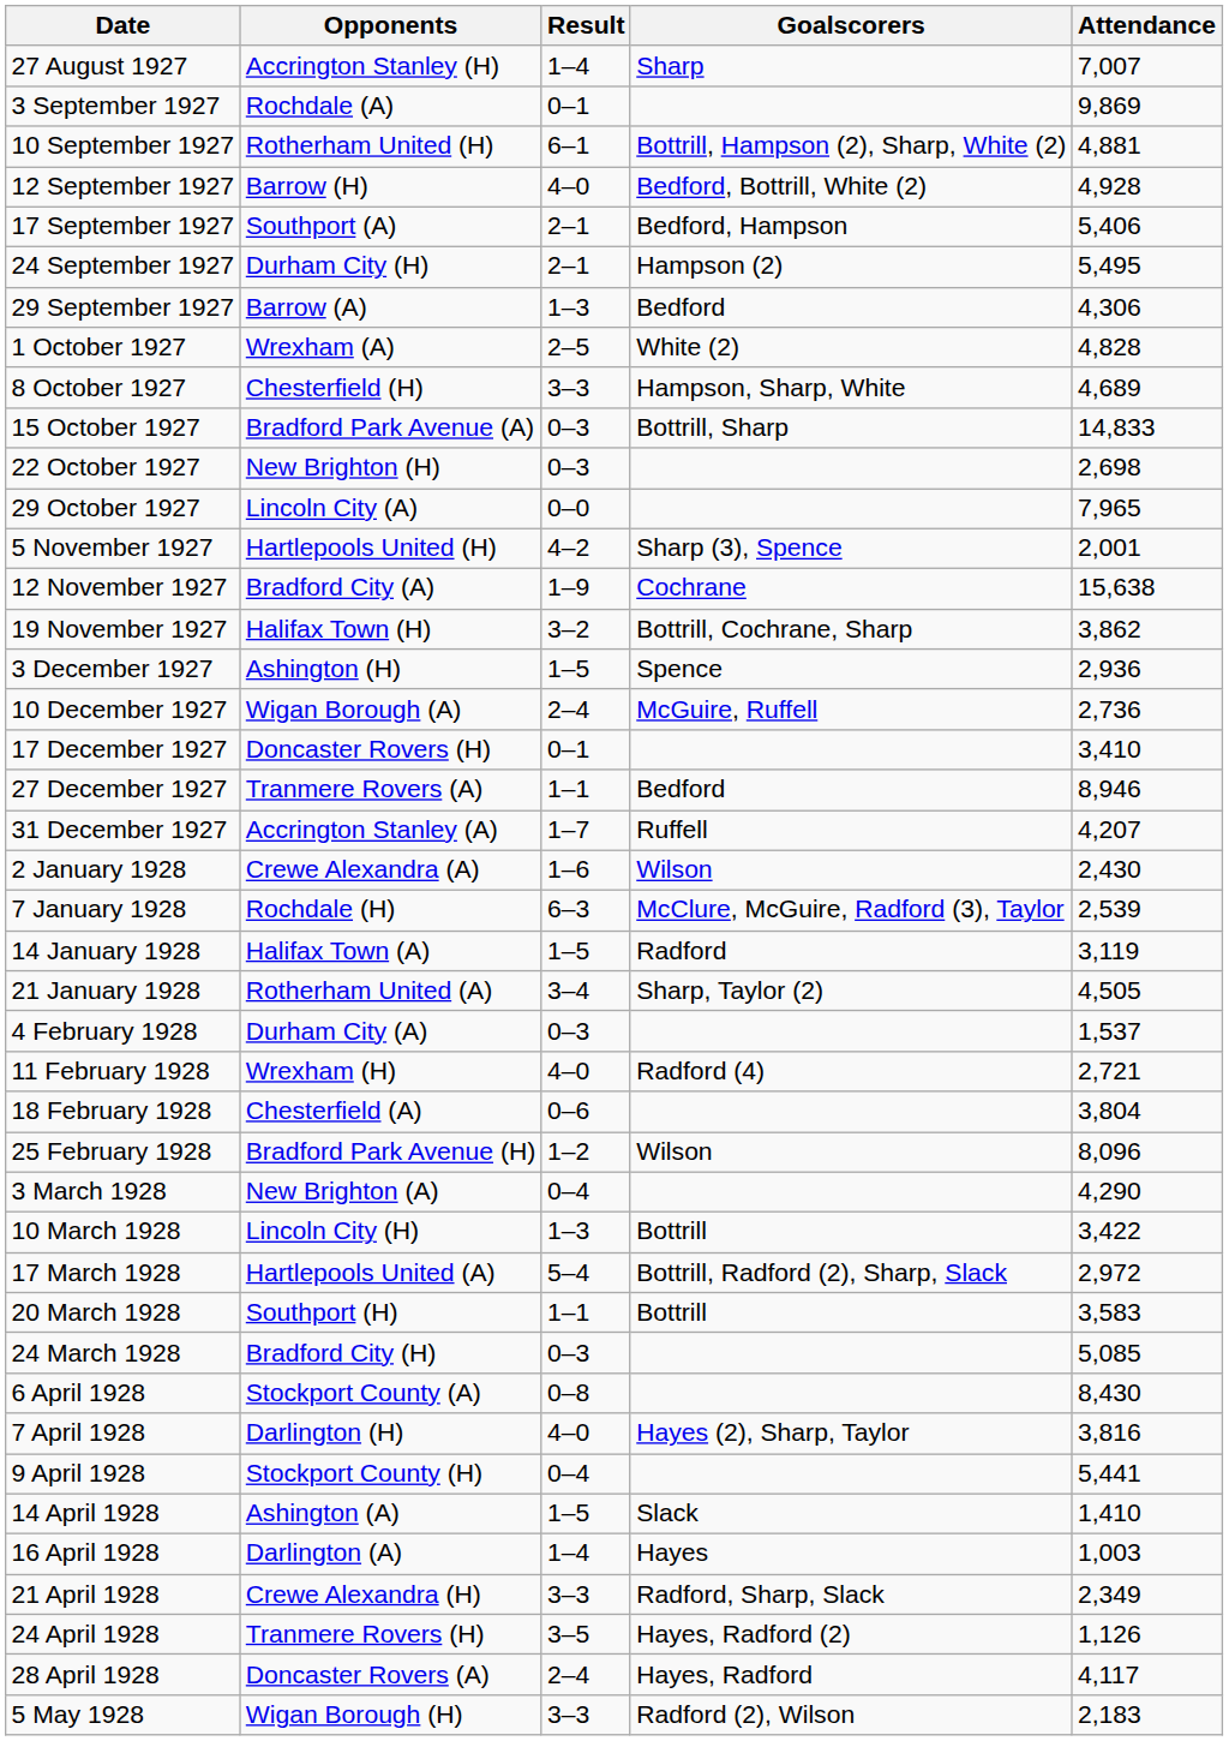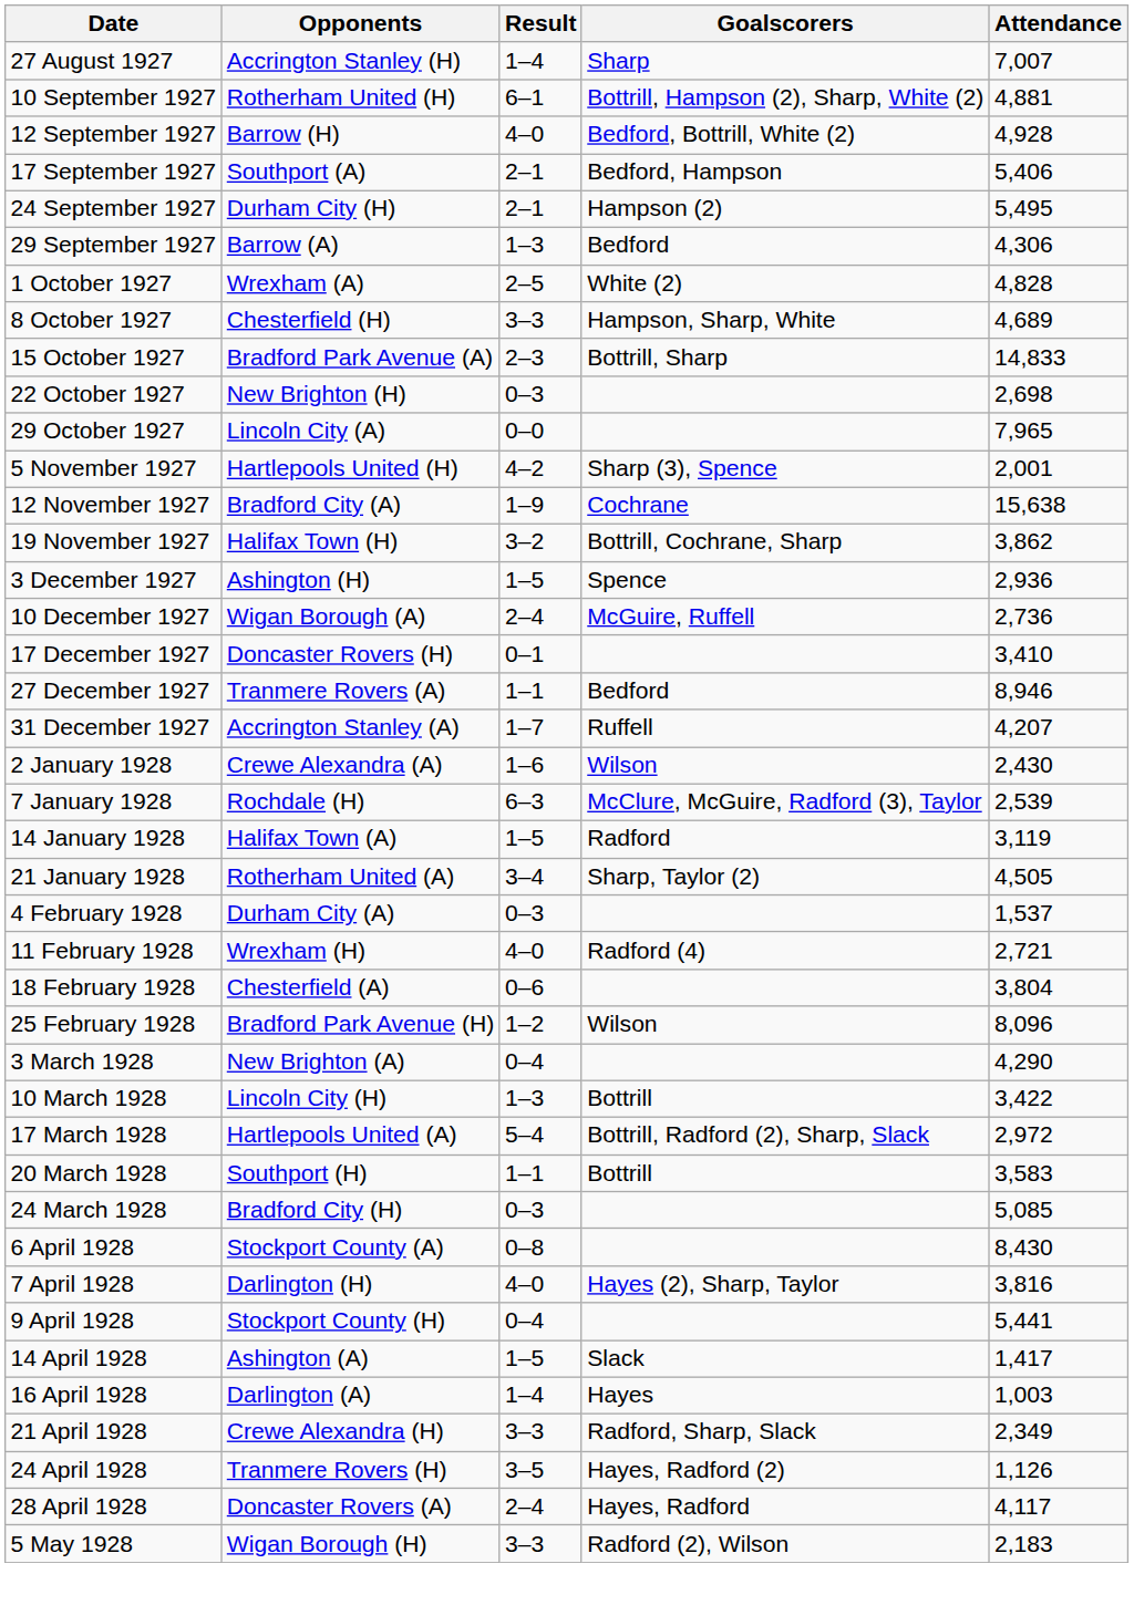- row: 3 September 1927 | Rochdale (A) | 0–1 | 9,869
15 October 1927 | Result: 0–3 -> 2–3
14 April 1928 | Attendance: 1,410 -> 1,417
